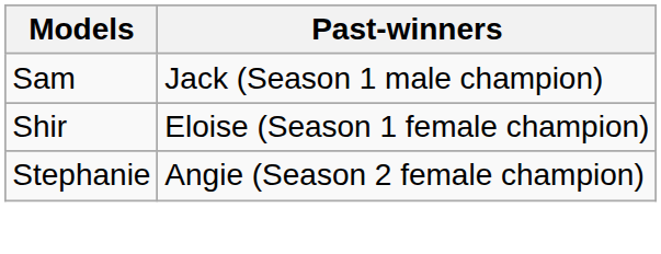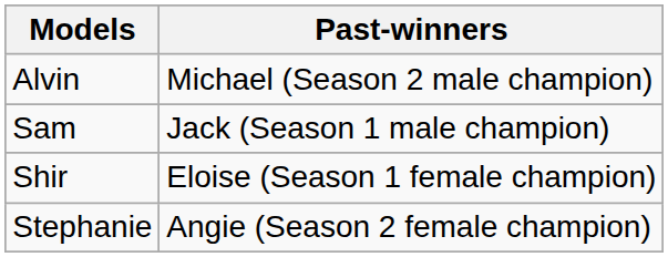+ row: Alvin | Michael (Season 2 male champion)
